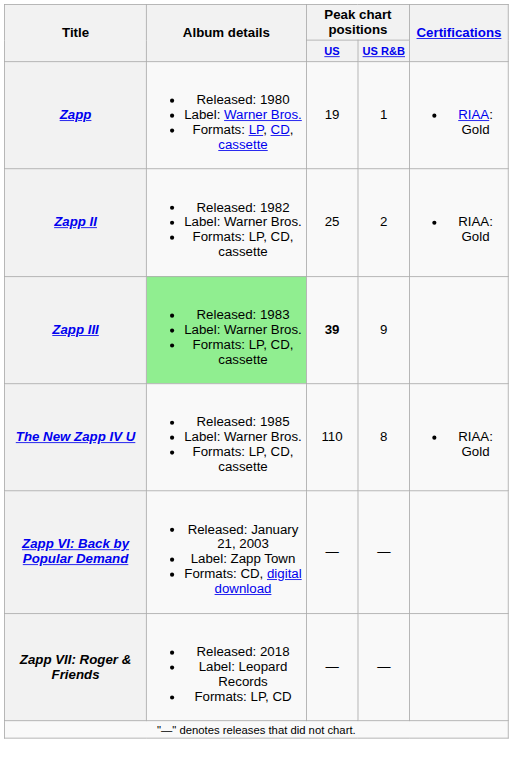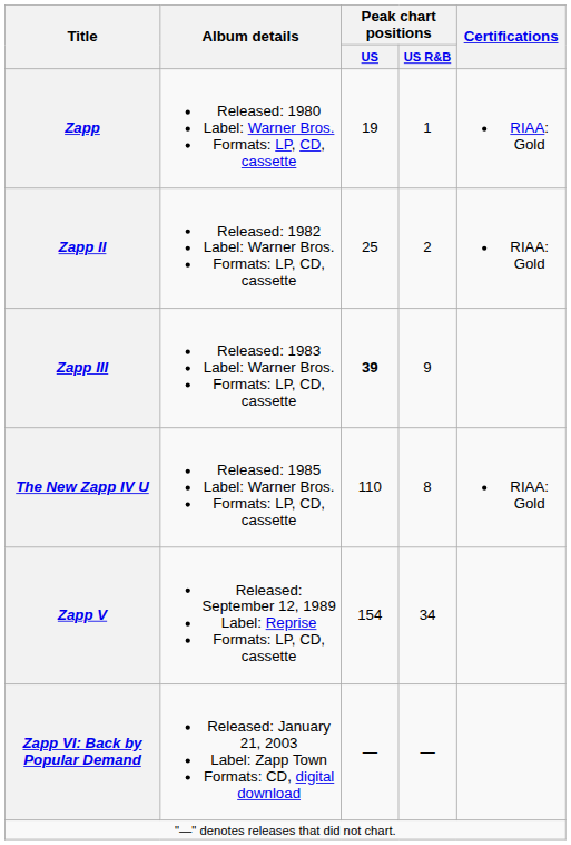Zapp III | Album details: lightgreen background -> no background
+ row: Zapp V | Released: September 12, 1989 Label: Reprise Formats: LP, CD, cassette | 154 | 34
- row: Zapp VII: Roger & Friends | Released: 2018 Label: Leopard Records Formats: LP, CD | — | —
